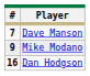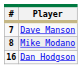Mike Modano | #: 9 -> 8
